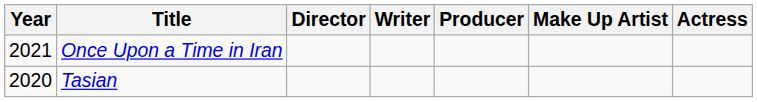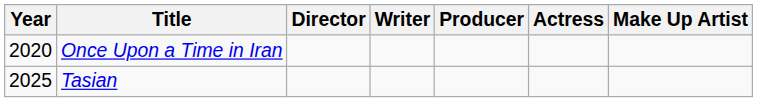columns swapped: Actress <-> Make Up Artist
Once Upon a Time in Iran | Year: 2021 -> 2020
Tasian | Year: 2020 -> 2025
